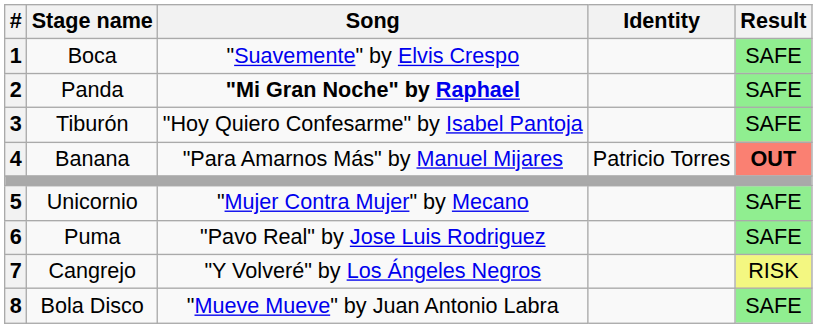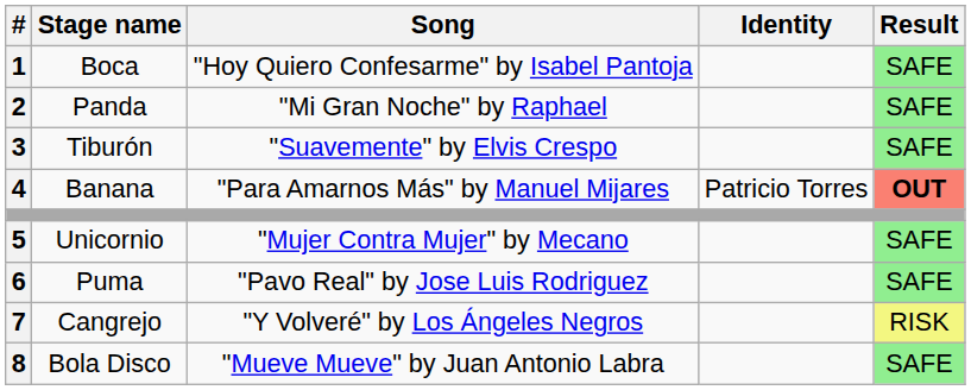Boca | Song: "Suavemente" by Elvis Crespo -> "Hoy Quiero Confesarme" by Isabel Pantoja
Panda | Song: bold -> normal
Tiburón | Song: "Hoy Quiero Confesarme" by Isabel Pantoja -> "Suavemente" by Elvis Crespo
